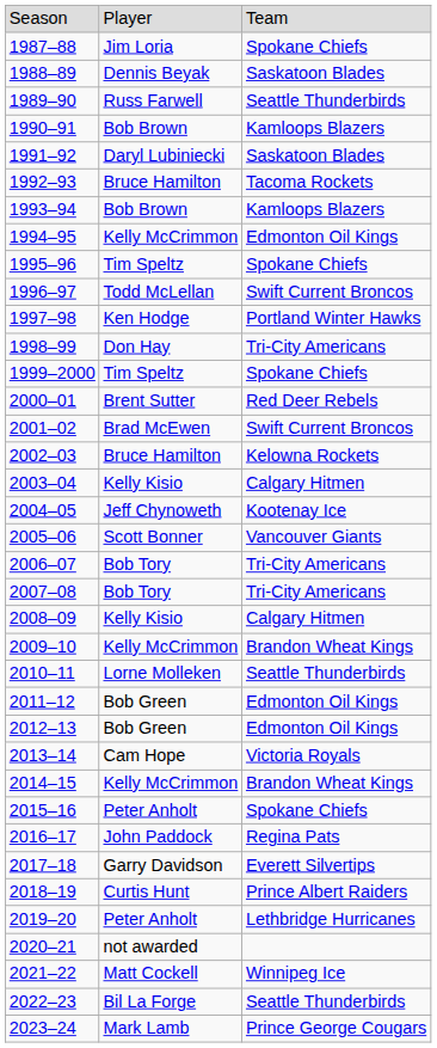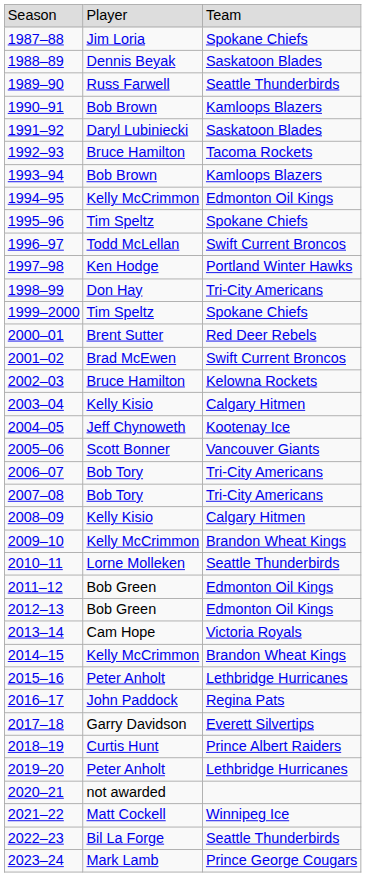2015–16 | column 3: Spokane Chiefs -> Lethbridge Hurricanes
